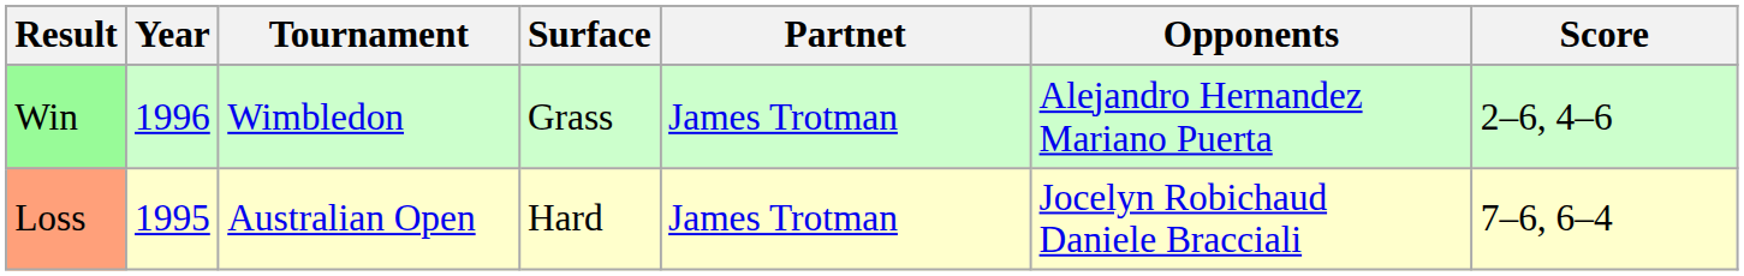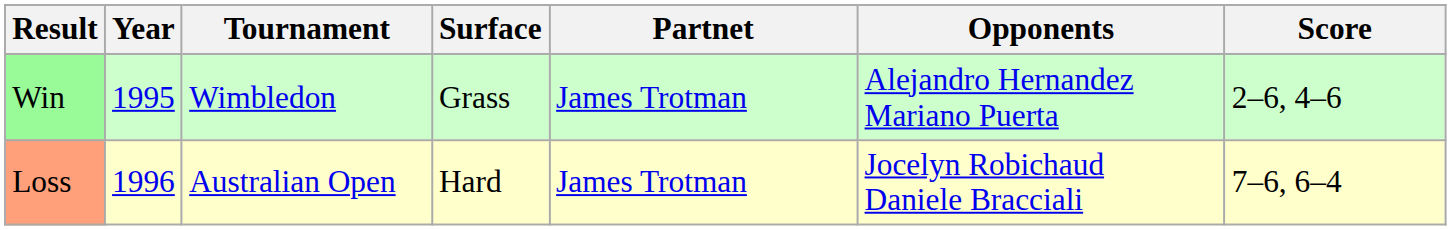Win | Year: 1996 -> 1995
Loss | Year: 1995 -> 1996
